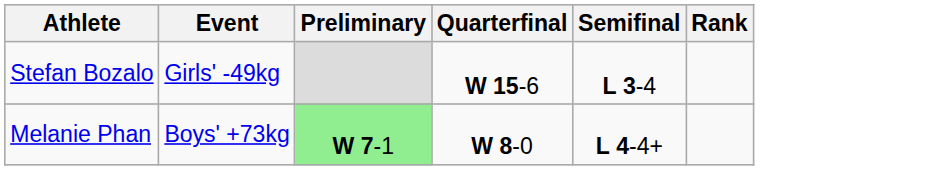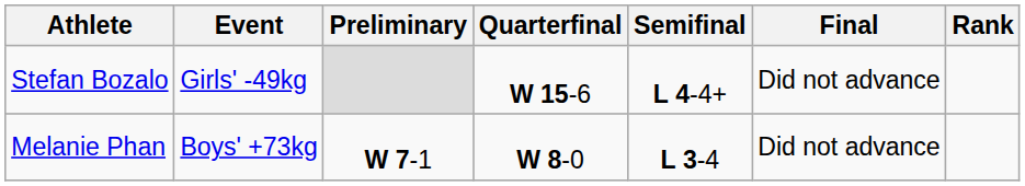+ column: Final | Did not advance | Did not advance
Stefan Bozalo | Semifinal: L 3-4 -> L 4-4+
Melanie Phan | Preliminary: lightgreen background -> no background
Melanie Phan | Semifinal: L 4-4+ -> L 3-4
